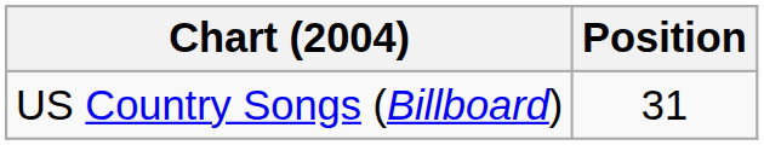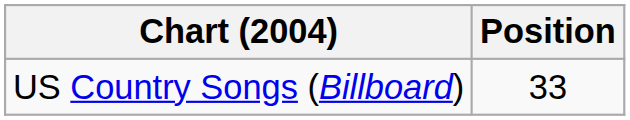US Country Songs (Billboard) | Position: 31 -> 33
